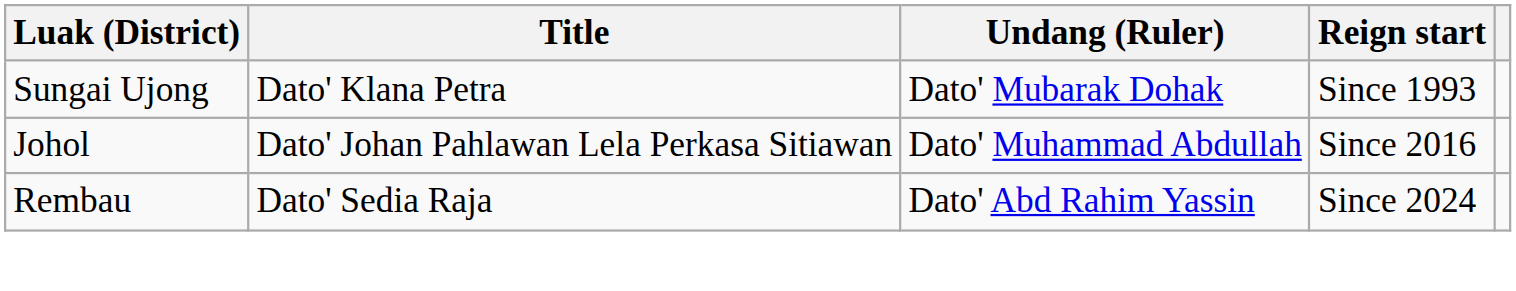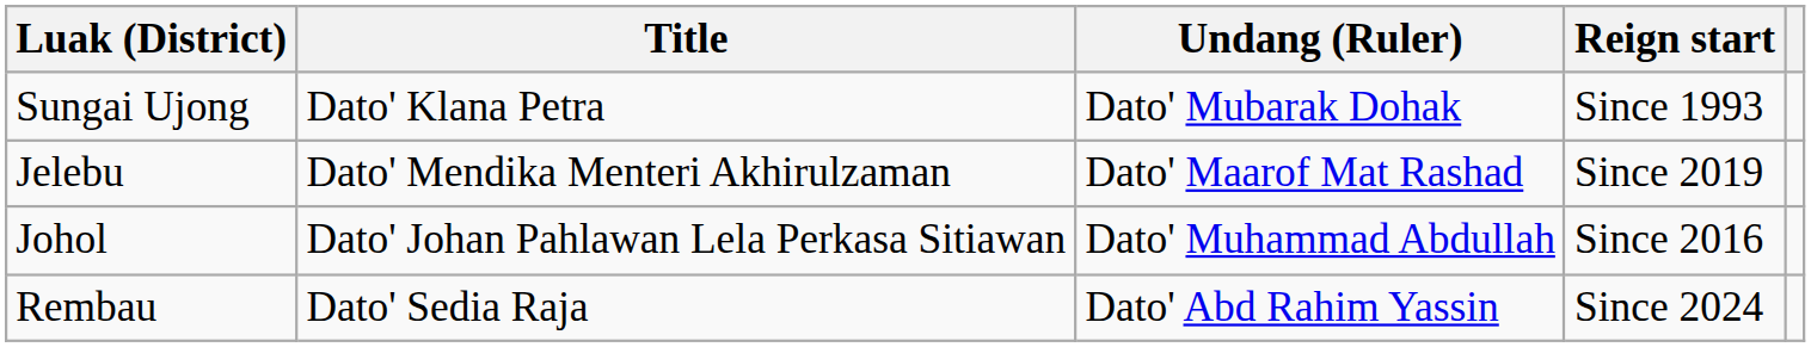+ row: Jelebu | Dato' Mendika Menteri Akhirulzaman | Dato' Maarof Mat Rashad | Since 2019
